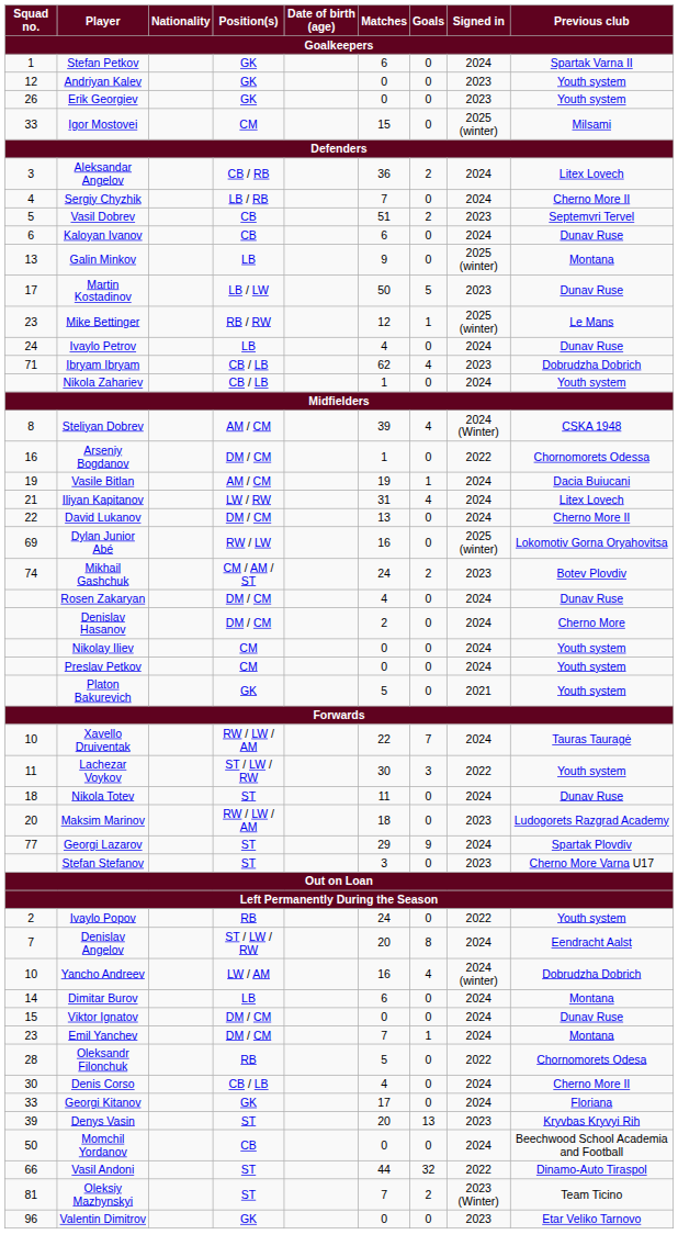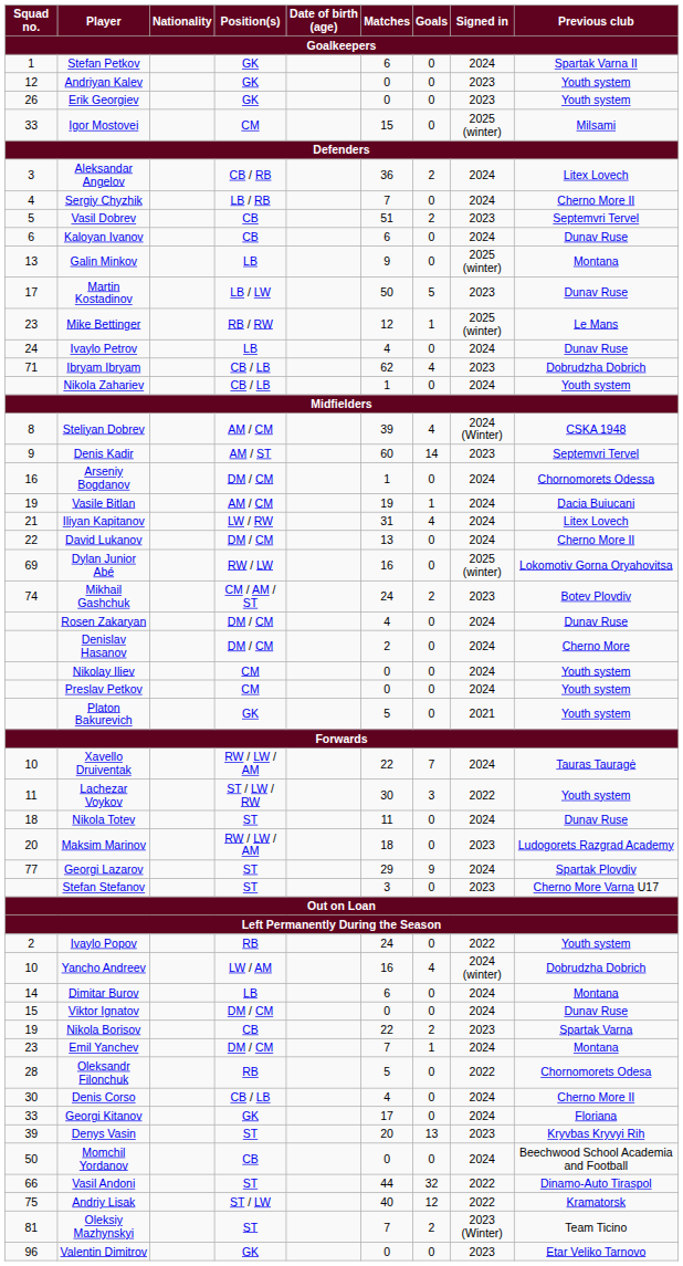+ row: 9 | Denis Kadir | AM / ST | 60 | 14 | 2023 | Septemvri Tervel
Arseniy Bogdanov | Signed in: 2022 -> 2024
- row: 7 | Denislav Angelov | ST / LW / RW | 20 | 8 | 2024 | Eendracht Aalst
+ row: 19 | Nikola Borisov | CB | 22 | 2 | 2023 | Spartak Varna
+ row: 75 | Andriy Lisak | ST / LW | 40 | 12 | 2022 | Kramatorsk
